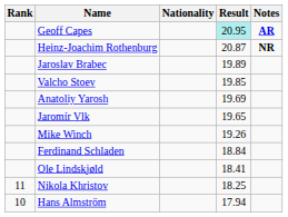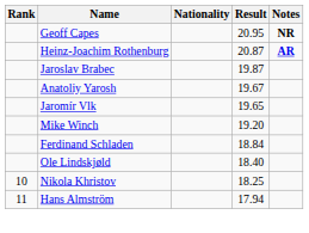Geoff Capes | Result: paleturquoise background -> no background
Geoff Capes | Notes: AR -> NR
Heinz-Joachim Rothenburg | Notes: NR -> AR
Jaroslav Brabec | Result: 19.89 -> 19.87
- row: Valcho Stoev | 19.85
Anatoliy Yarosh | Result: 19.69 -> 19.67
Mike Winch | Result: 19.26 -> 19.20
Ole Lindskjøld | Result: 18.41 -> 18.40
Nikola Khristov | Rank: 11 -> 10
Hans Almström | Rank: 10 -> 11
